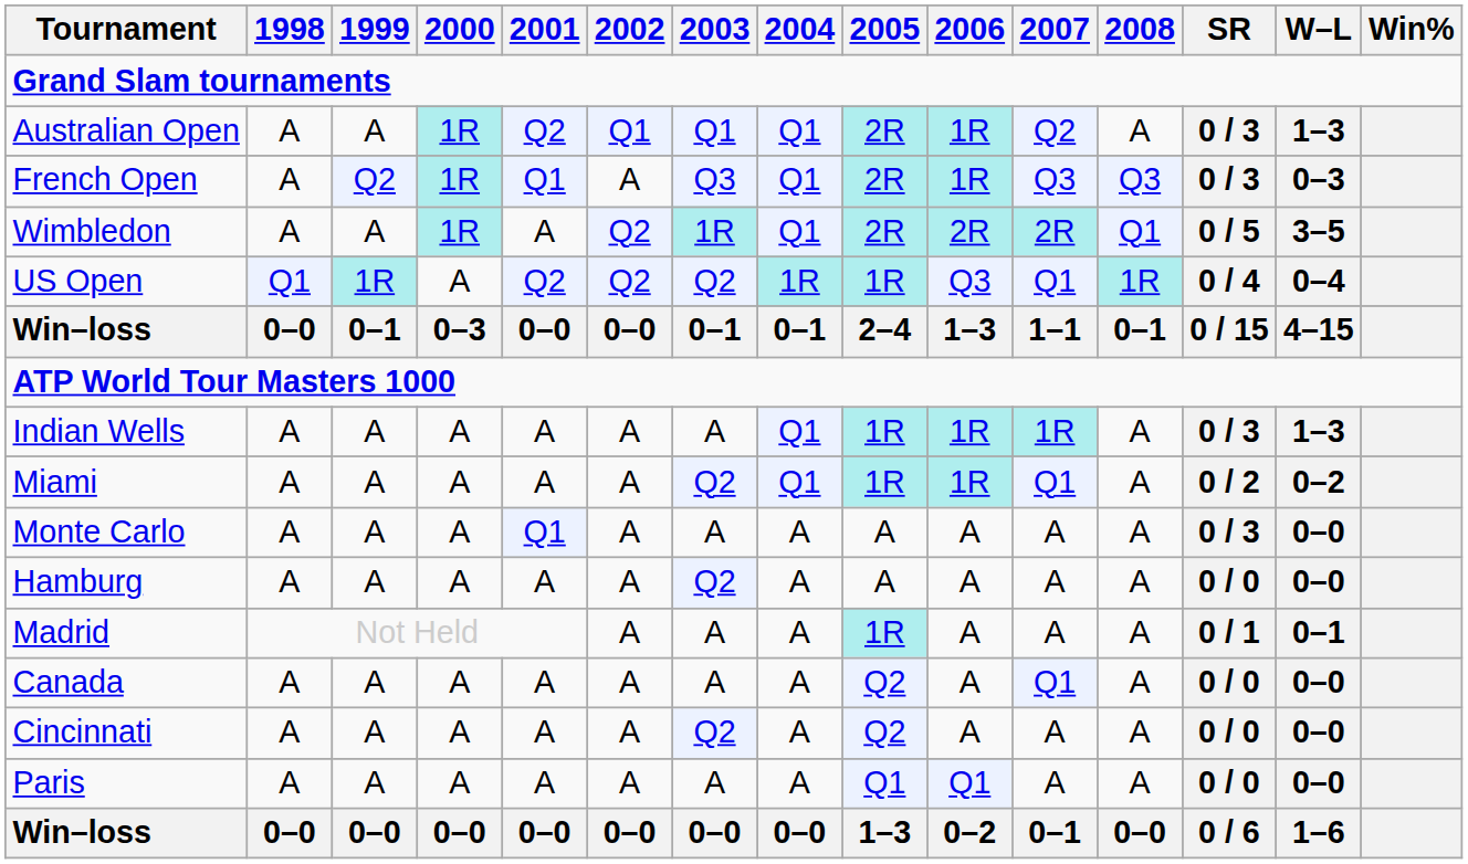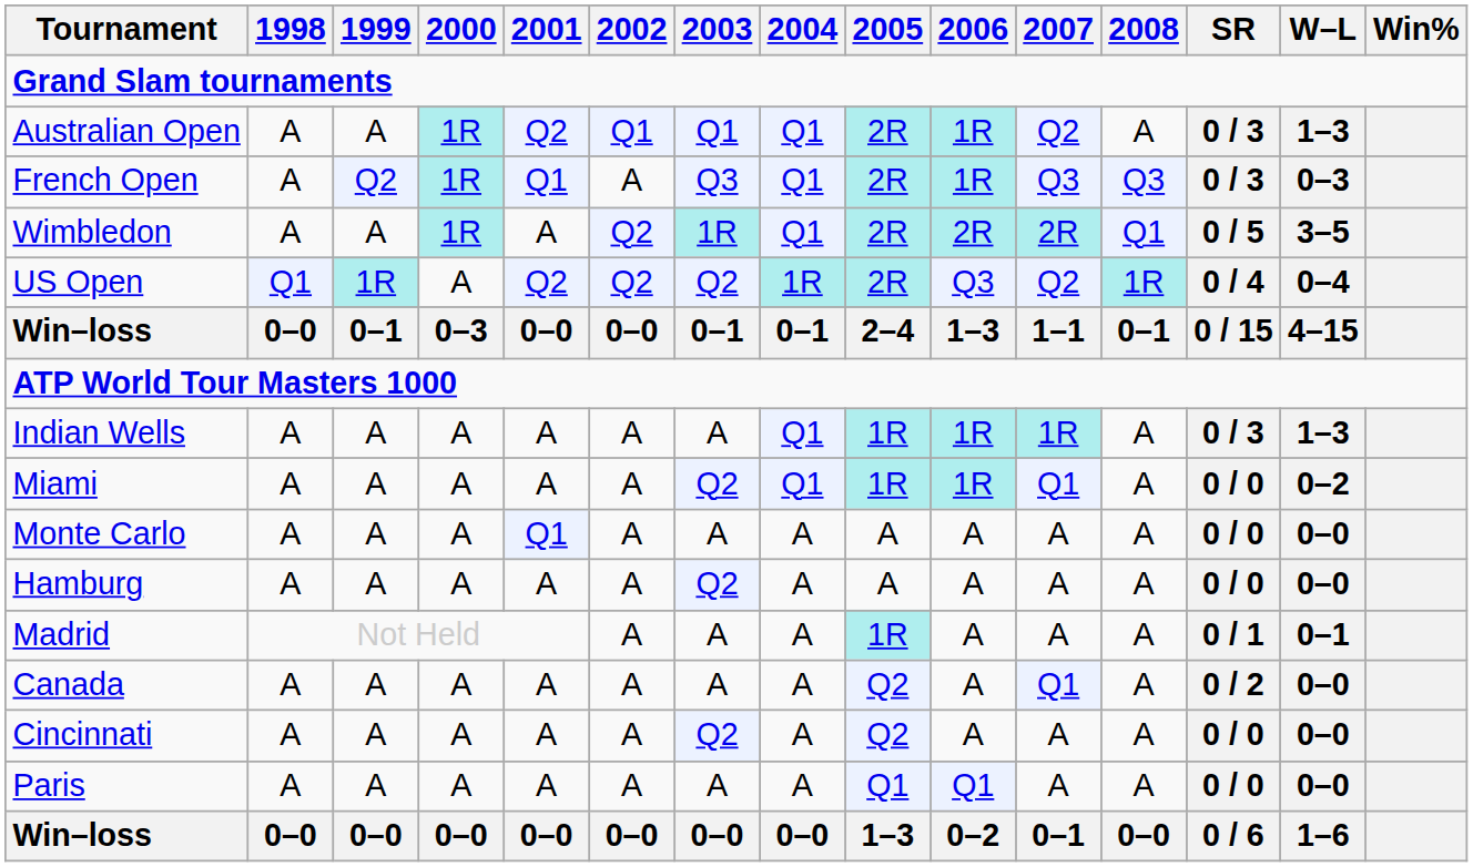US Open | 2005: 1R -> 2R
US Open | 2007: Q1 -> Q2
Miami | SR: 0 / 2 -> 0 / 0
Monte Carlo | SR: 0 / 3 -> 0 / 0
Canada | SR: 0 / 0 -> 0 / 2
